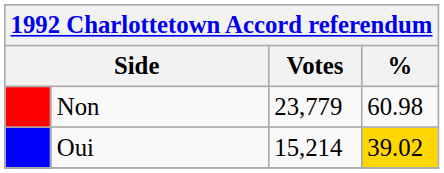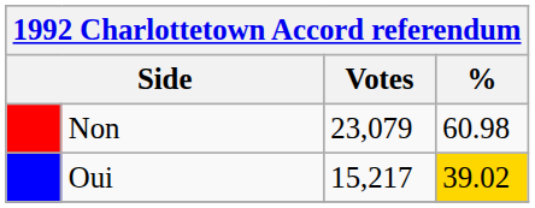Non | Votes: 23,779 -> 23,079
Oui | Votes: 15,214 -> 15,217
